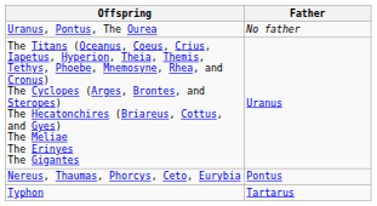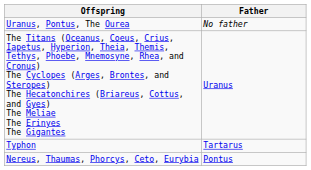rows swapped: Nereus, Thaumas, Phorcys, Ceto, Eurybia <-> Typhon
